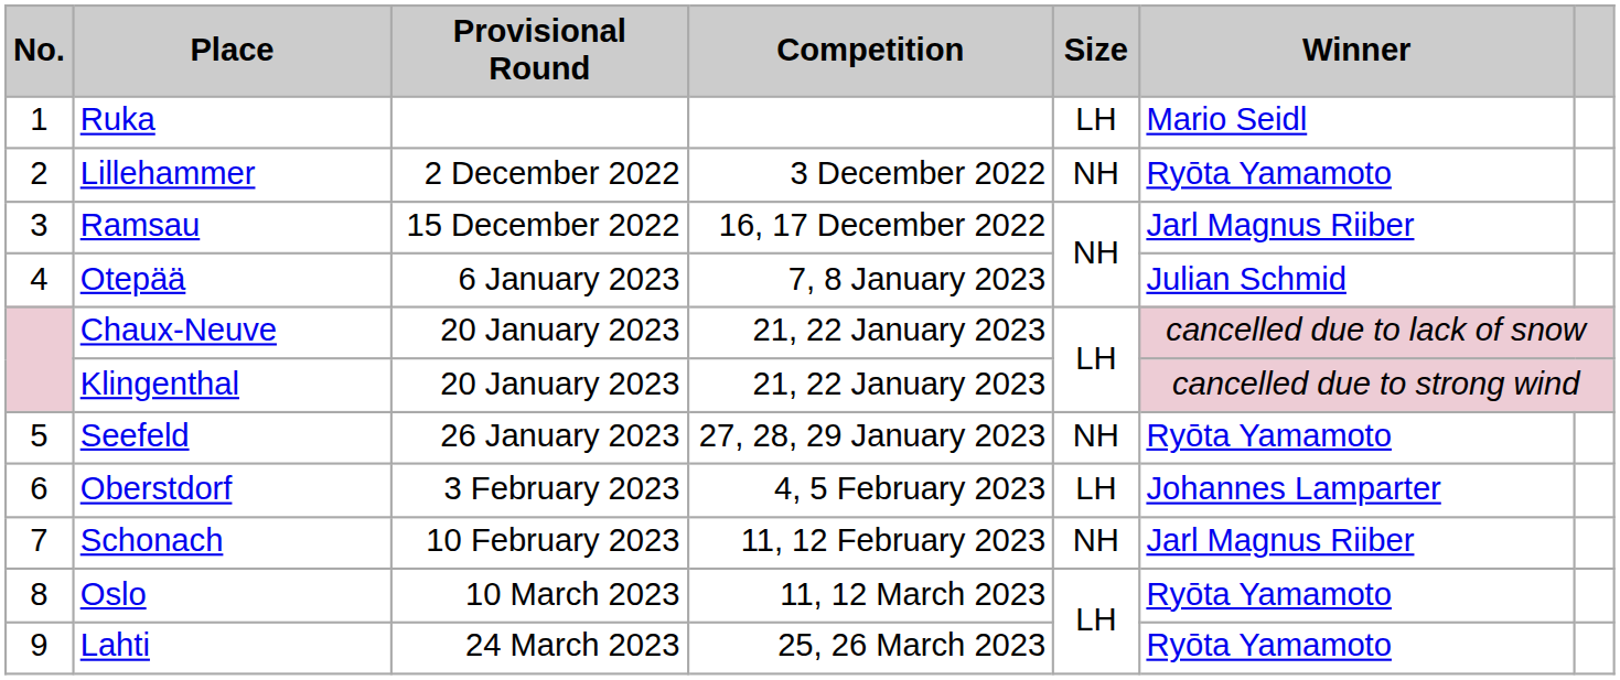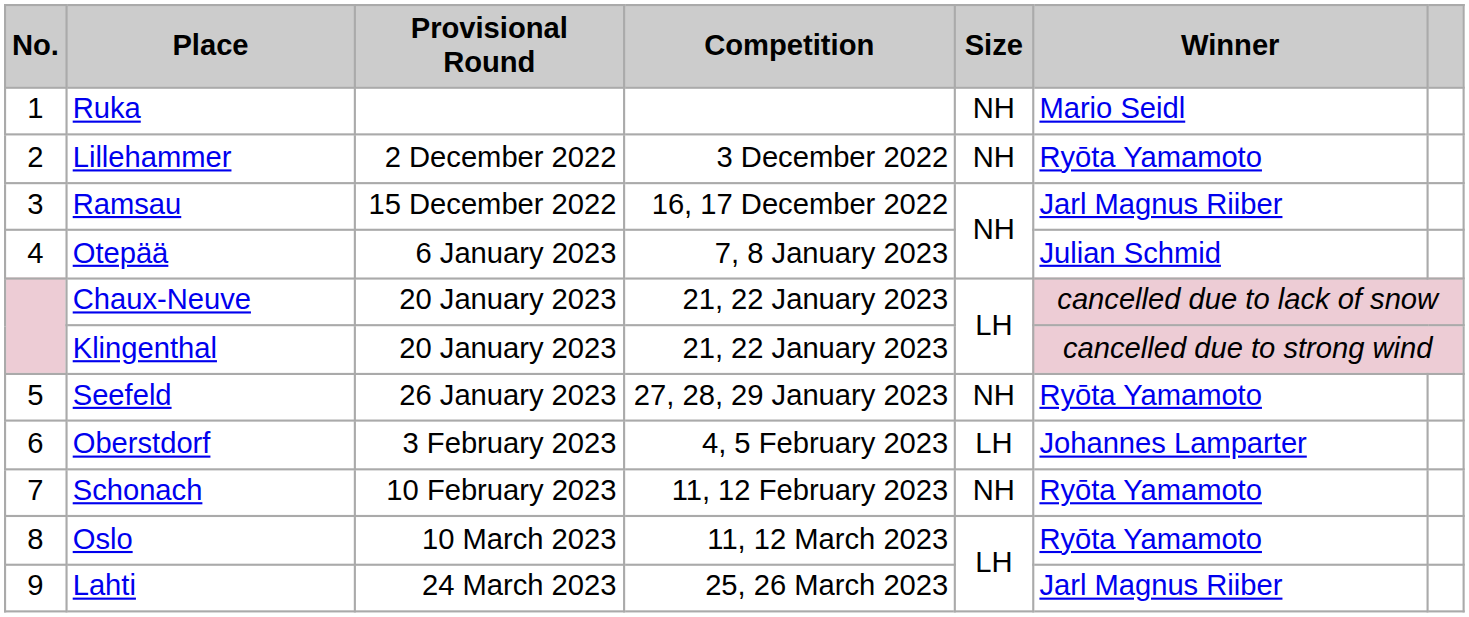Ruka | Size: LH -> NH
Schonach | Winner: Jarl Magnus Riiber -> Ryōta Yamamoto
Lahti | Winner: Ryōta Yamamoto -> Jarl Magnus Riiber
